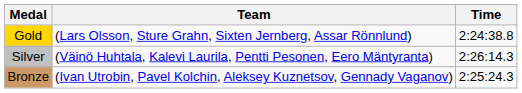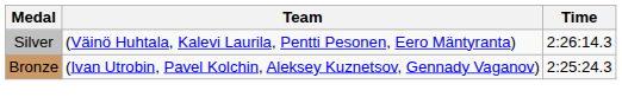- row: Gold | (Lars Olsson, Sture Grahn, Sixten Jernberg, Assar Rönnlund) | 2:24:38.8
